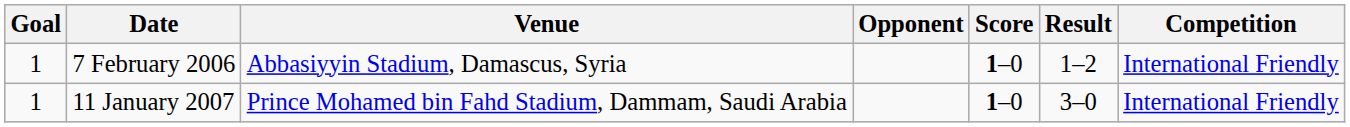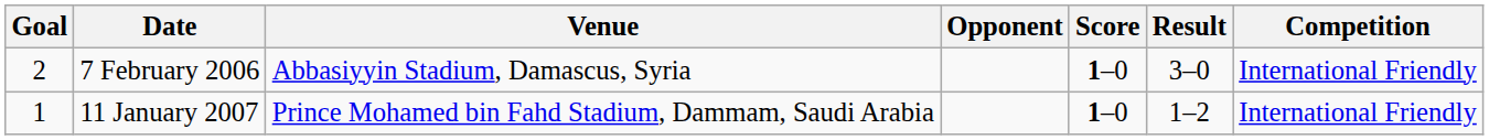7 February 2006 | Goal: 1 -> 2
7 February 2006 | Result: 1–2 -> 3–0
11 January 2007 | Result: 3–0 -> 1–2
